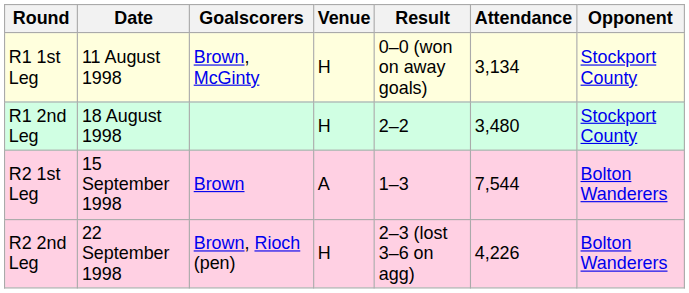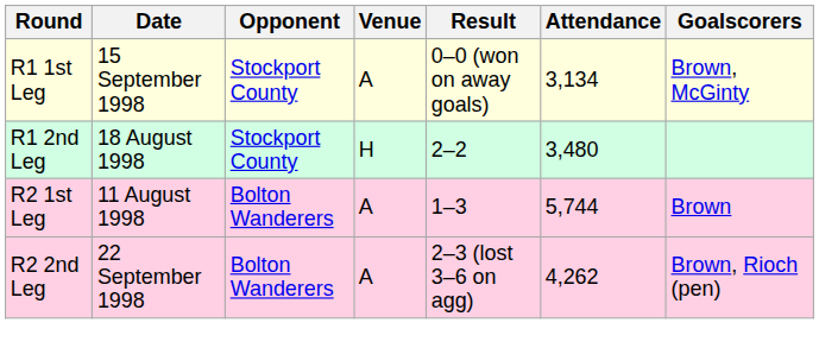columns swapped: Opponent <-> Goalscorers
R1 1st Leg | Date: 11 August 1998 -> 15 September 1998
R1 1st Leg | Venue: H -> A
R2 1st Leg | Date: 15 September 1998 -> 11 August 1998
R2 1st Leg | Attendance: 7,544 -> 5,744
R2 2nd Leg | Venue: H -> A
R2 2nd Leg | Attendance: 4,226 -> 4,262
